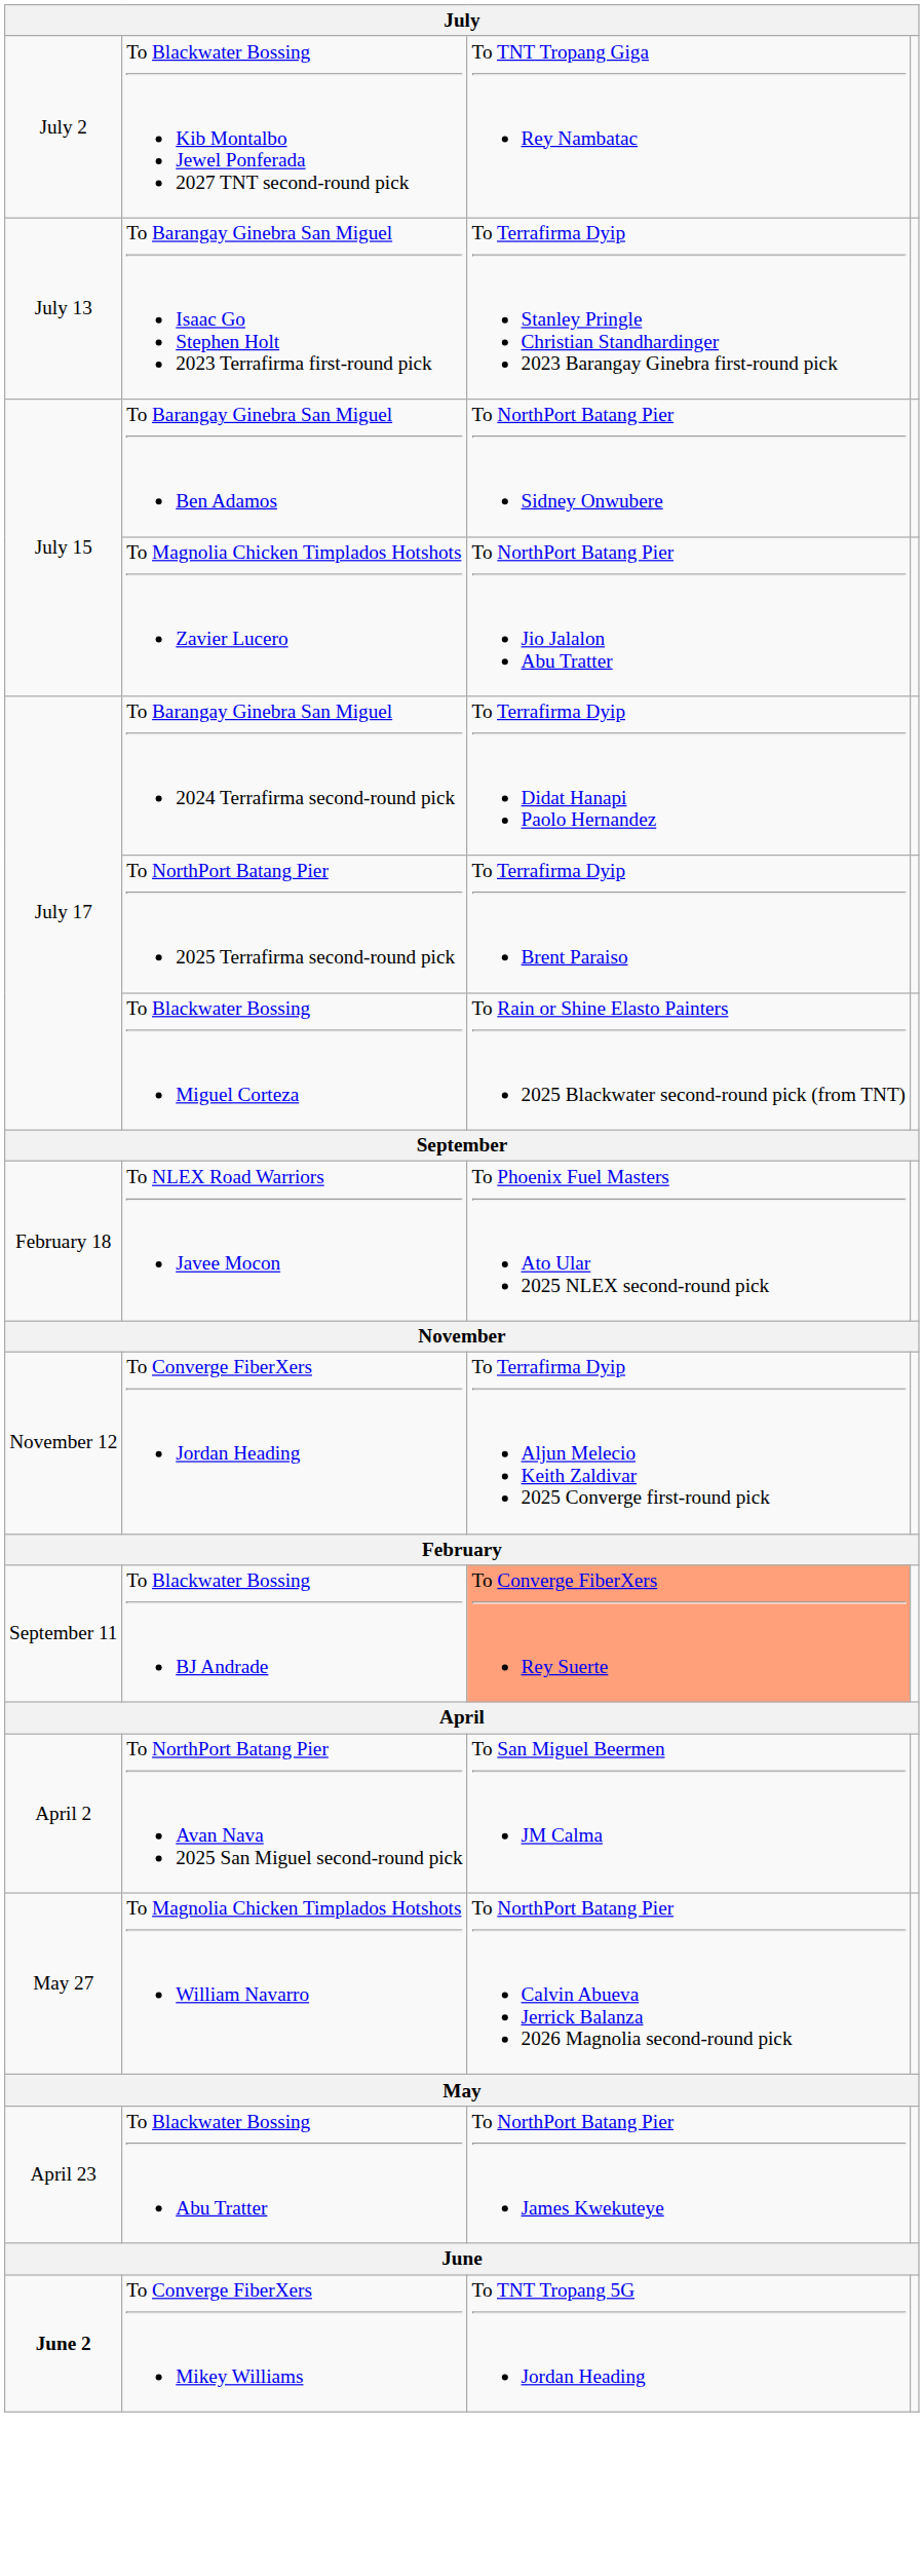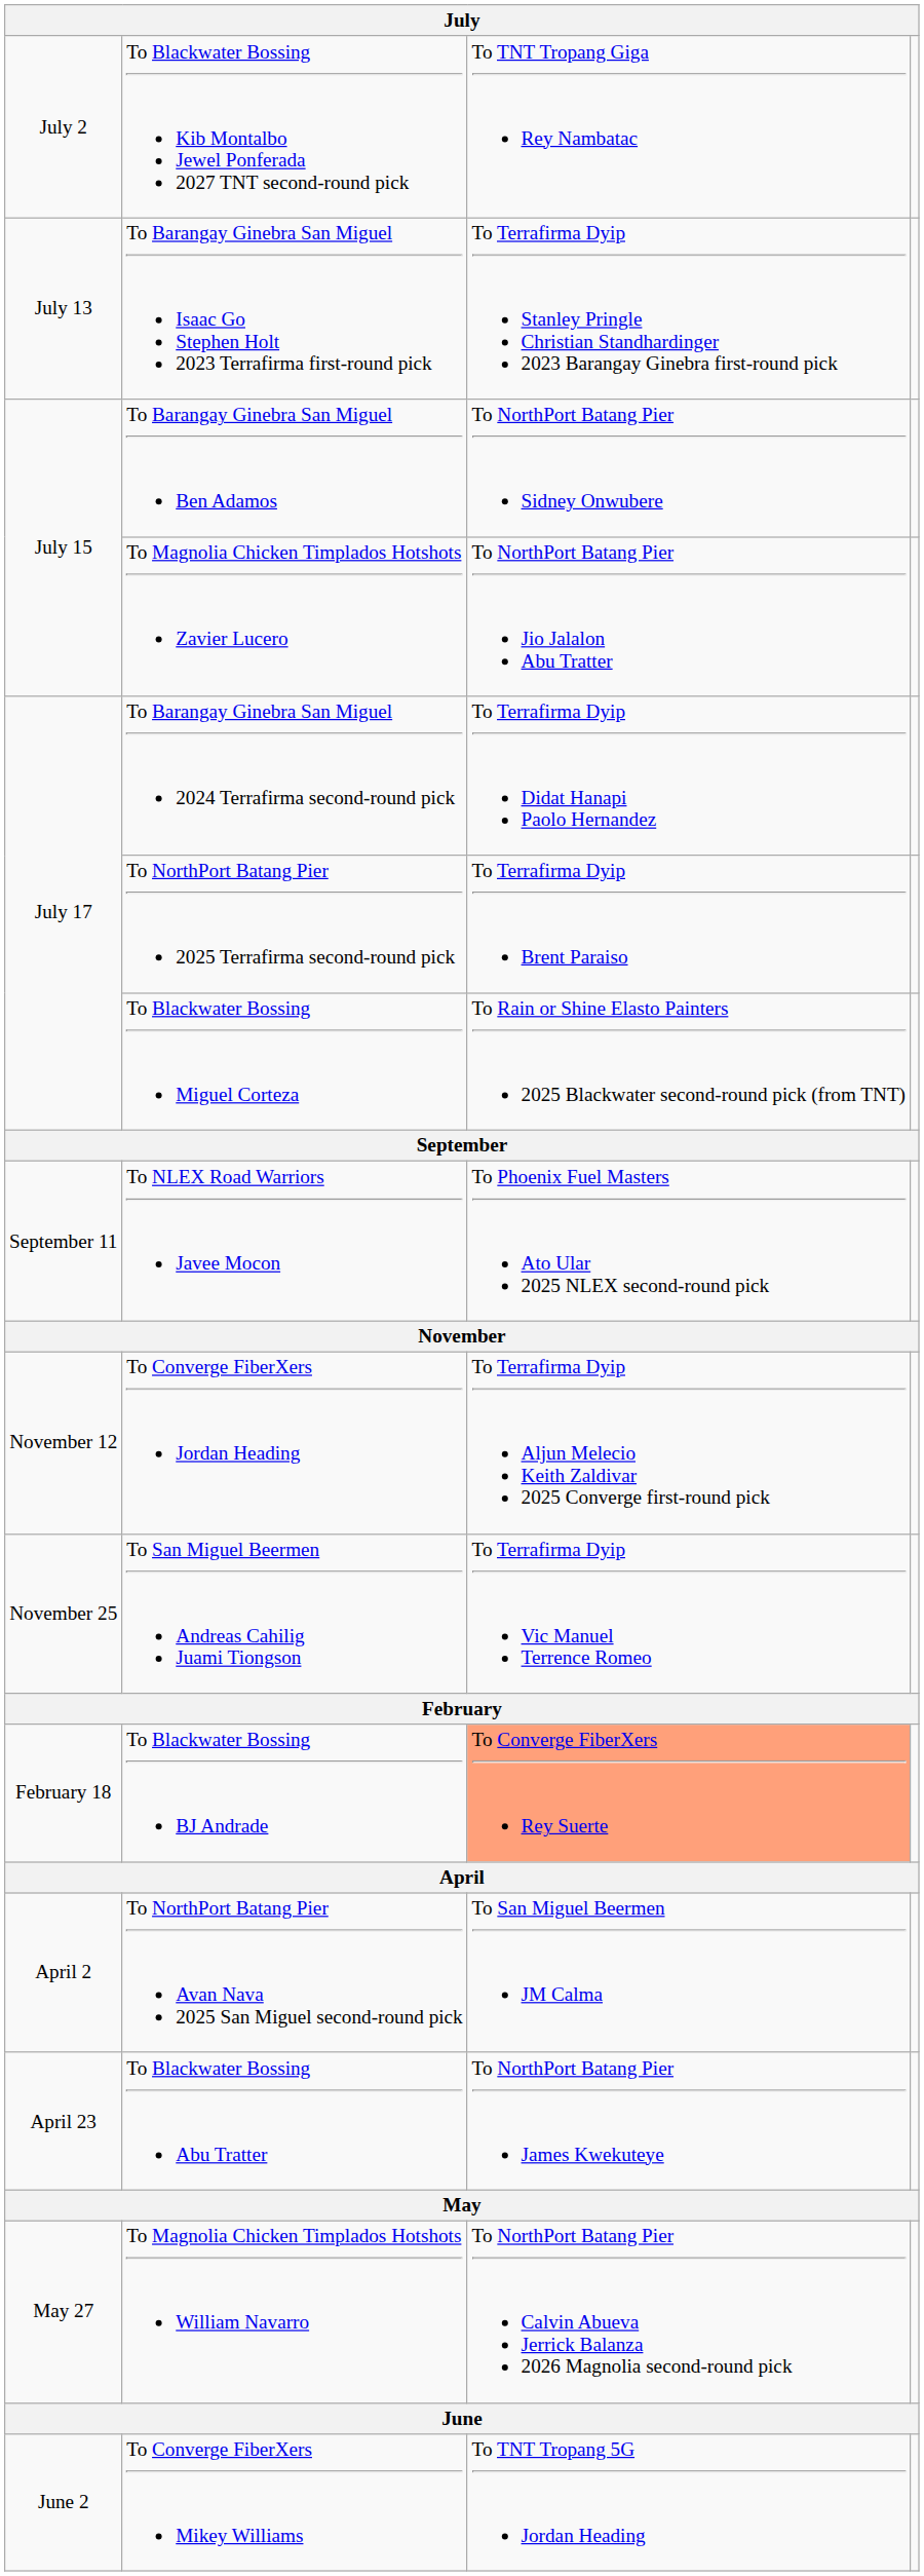To NLEX Road Warriors Javee Mocon | column 1: February 18 -> September 11
+ row: November 25 | To San Miguel Beermen Andreas Cahilig Juami Tiongson | To Terrafirma Dyip Vic Manuel Terrence Romeo
To Blackwater Bossing BJ Andrade | column 1: September 11 -> February 18
rows swapped: To Blackwater Bossing Abu Tratter <-> To Magnolia Chicken Timplados Hotshots William Navarro
To Converge FiberXers Mikey Williams | column 1: bold -> normal
